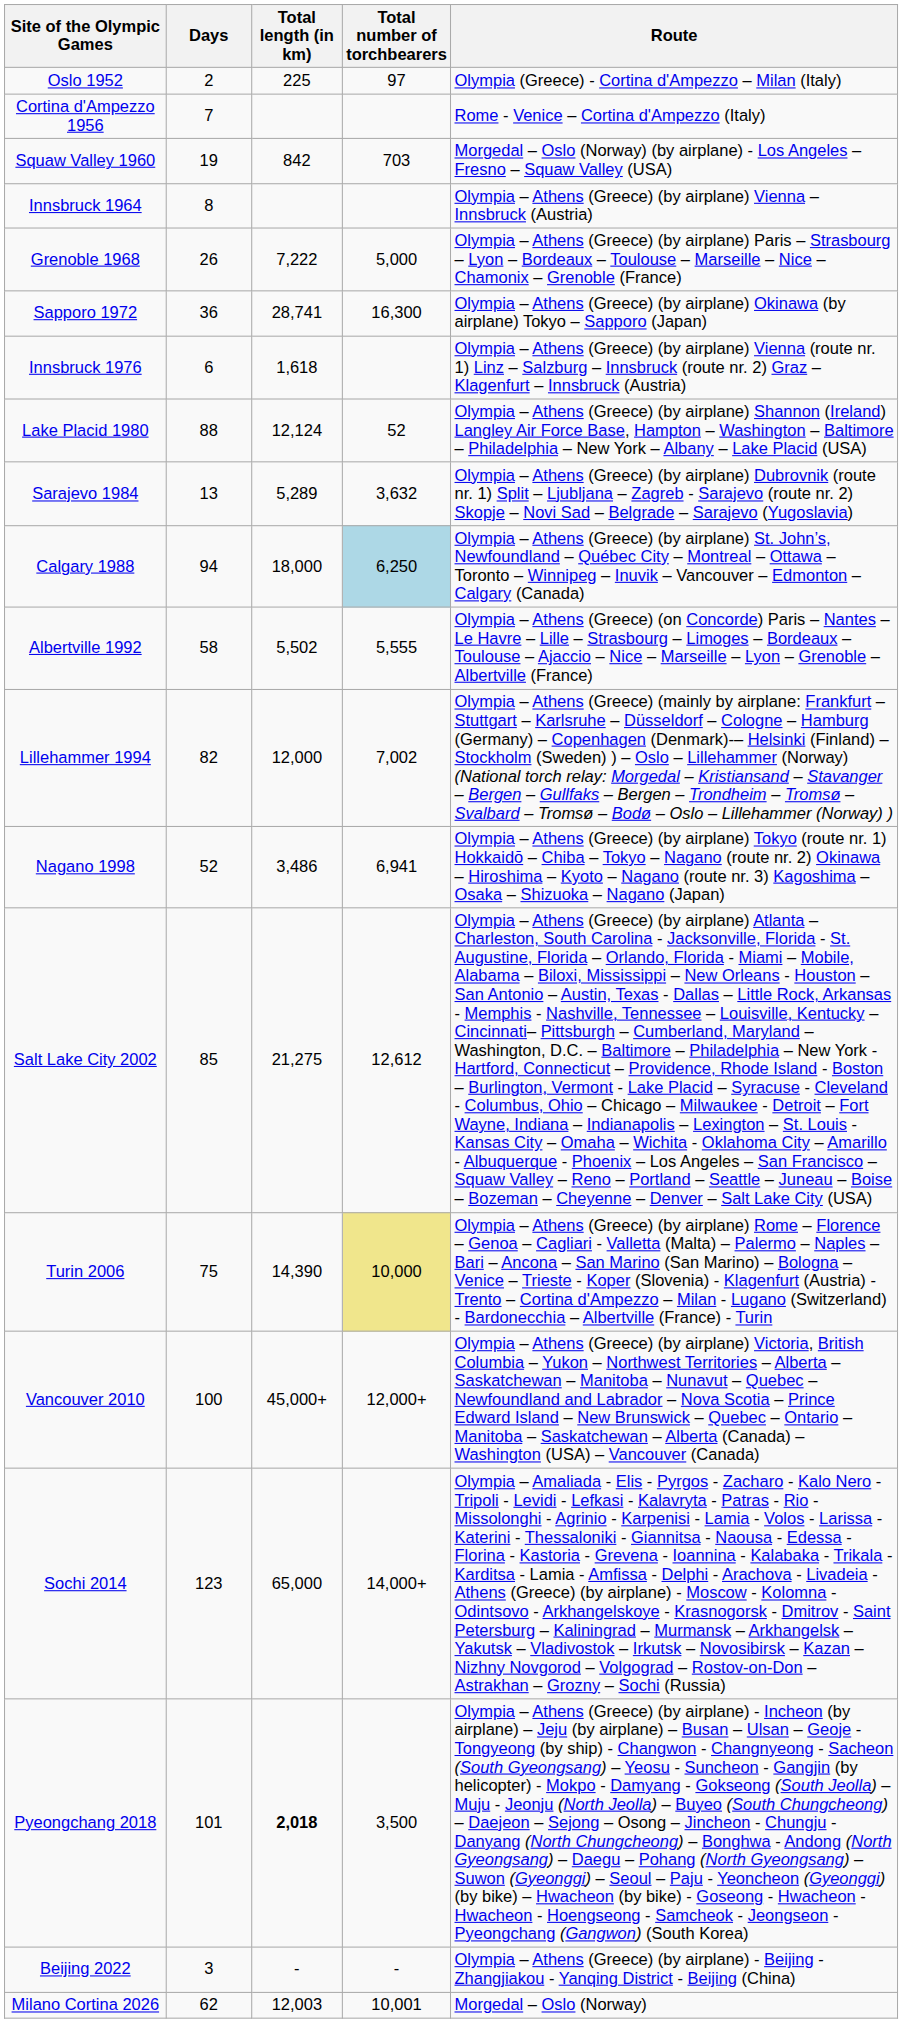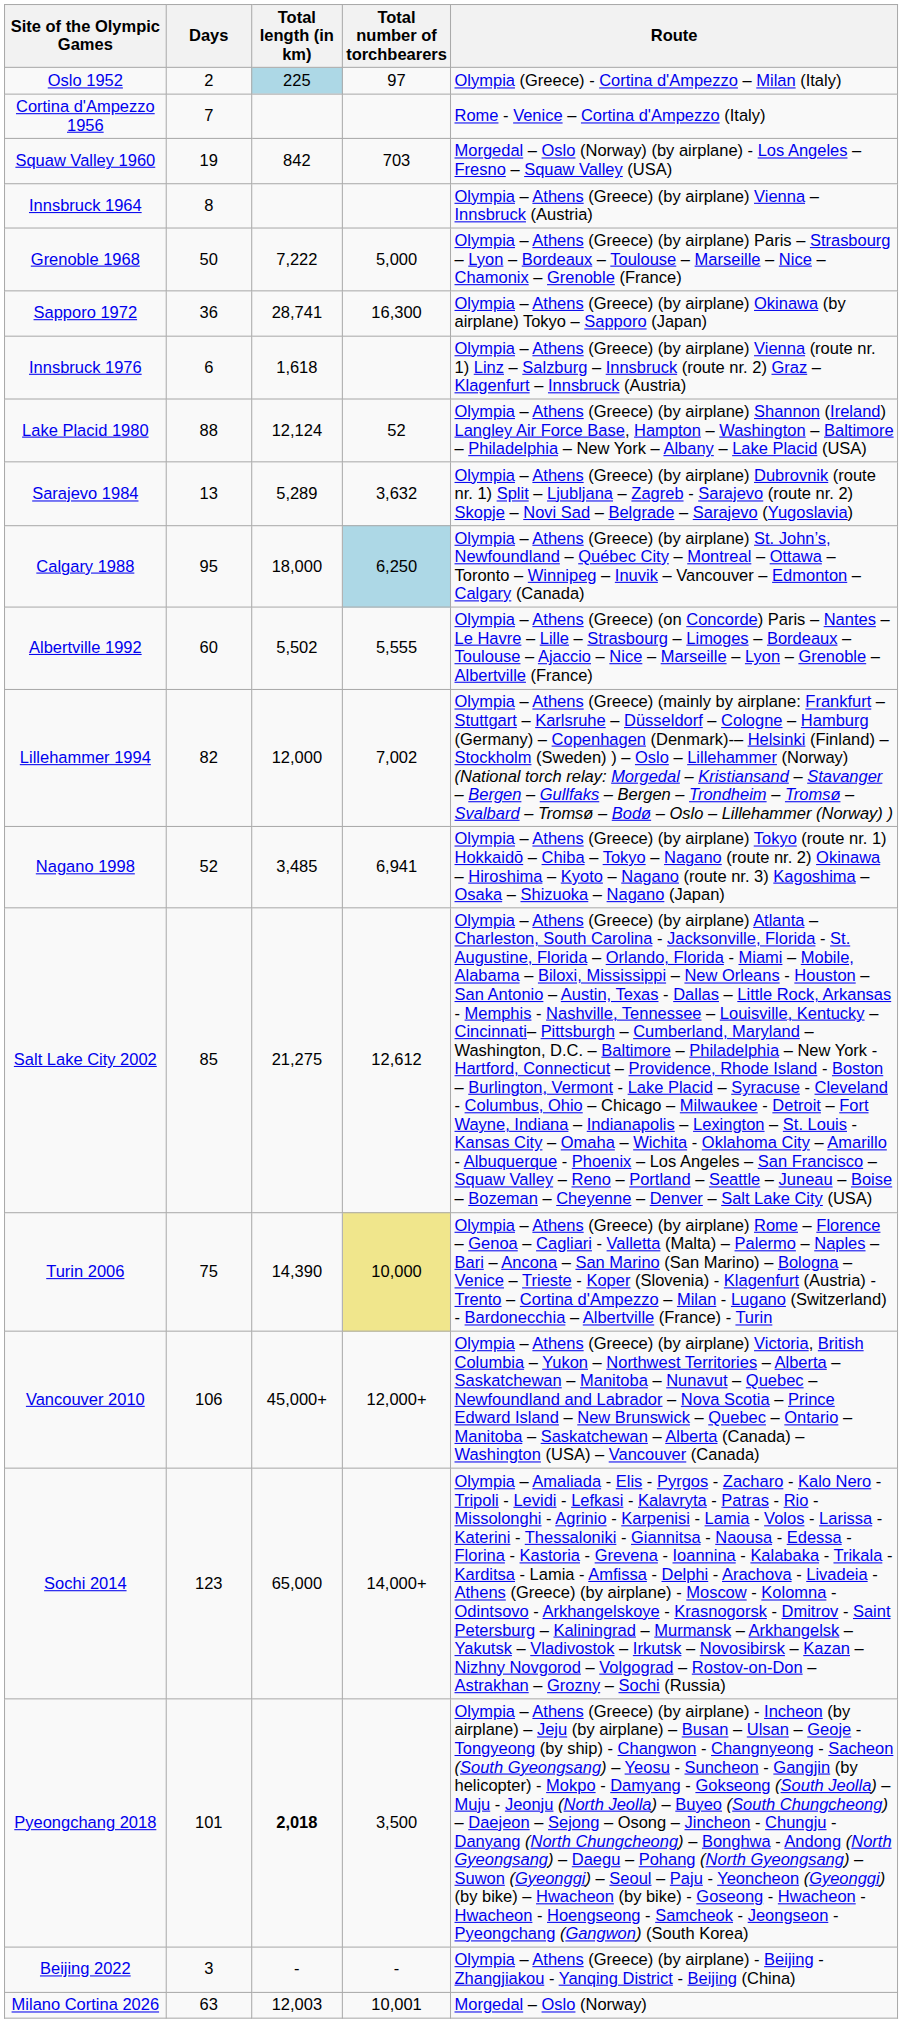Oslo 1952 | Total length (in km): no background -> lightblue background
Grenoble 1968 | Days: 26 -> 50
Calgary 1988 | Days: 94 -> 95
Albertville 1992 | Days: 58 -> 60
Nagano 1998 | Total length (in km): 3,486 -> 3,485
Vancouver 2010 | Days: 100 -> 106
Milano Cortina 2026 | Days: 62 -> 63
